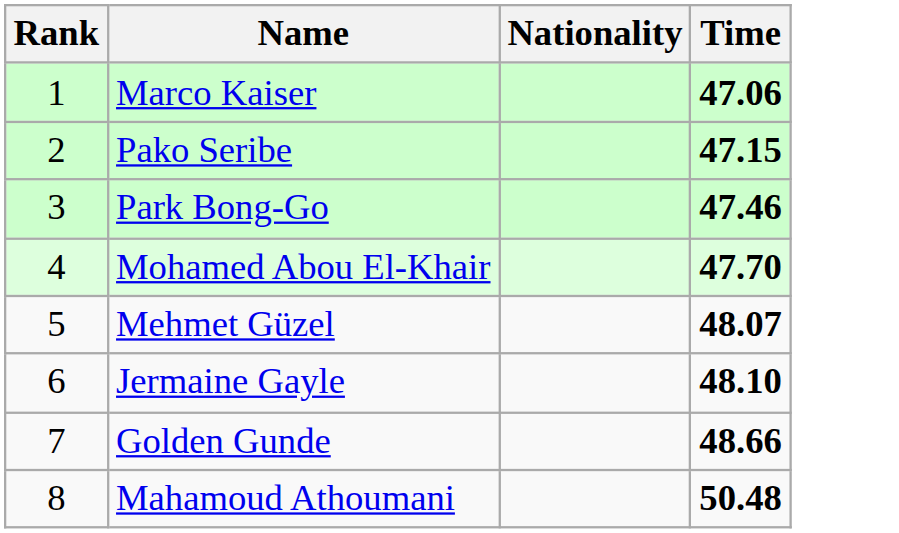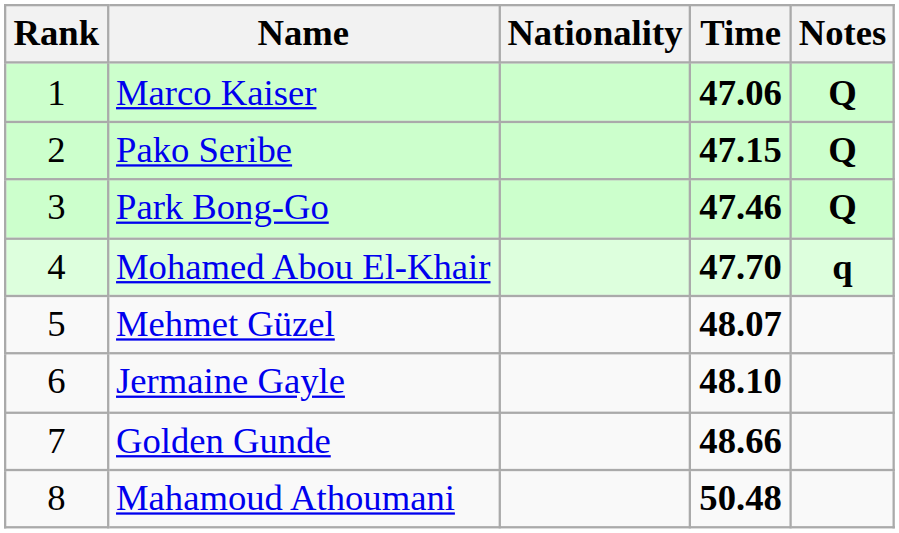+ column: Notes | Q | Q | Q | q
